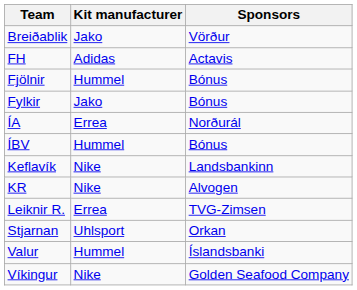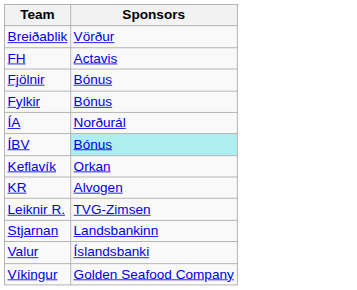- column: Kit manufacturer | Jako | Adidas | Hummel | Jako | Errea | Hummel | Nike | Nike | Errea | Uhlsport | Hummel | Nike
ÍBV | Sponsors: no background -> paleturquoise background
Keflavík | Sponsors: Landsbankinn -> Orkan
Stjarnan | Sponsors: Orkan -> Landsbankinn
